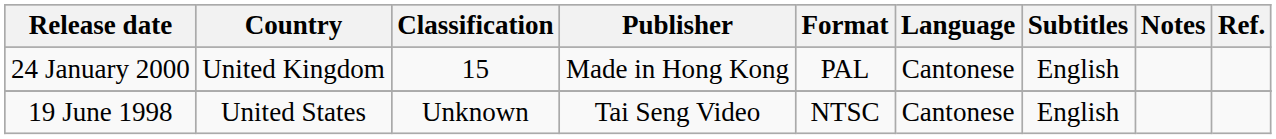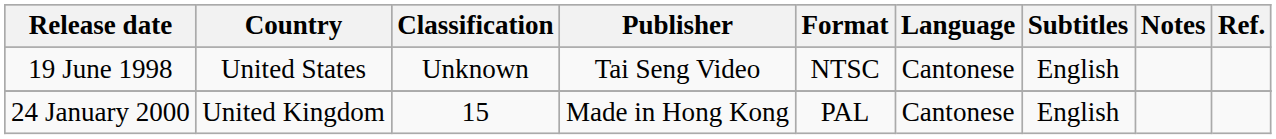rows swapped: 19 June 1998 <-> 24 January 2000
